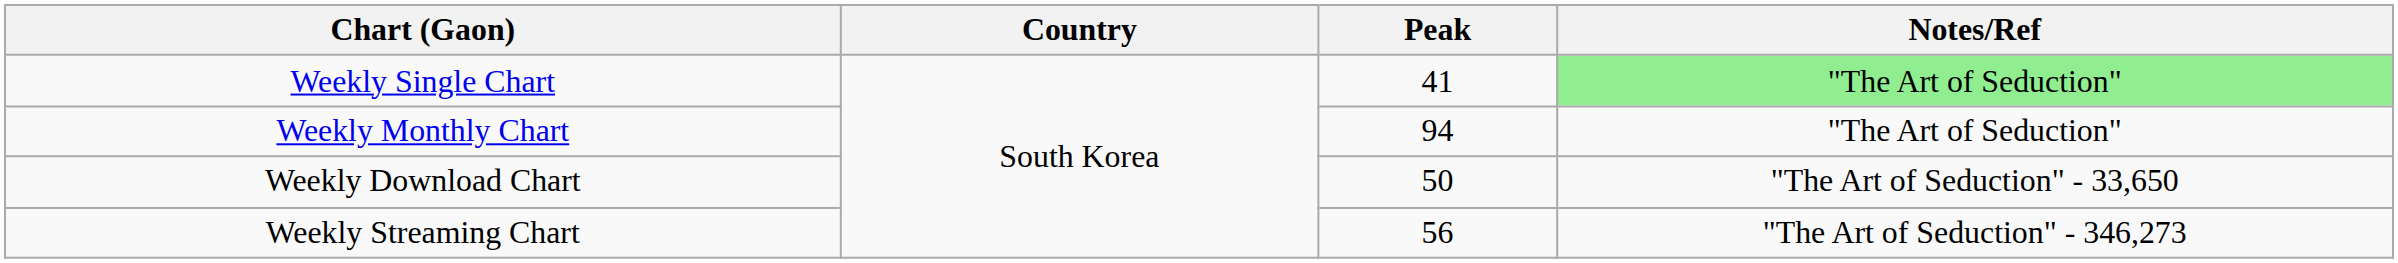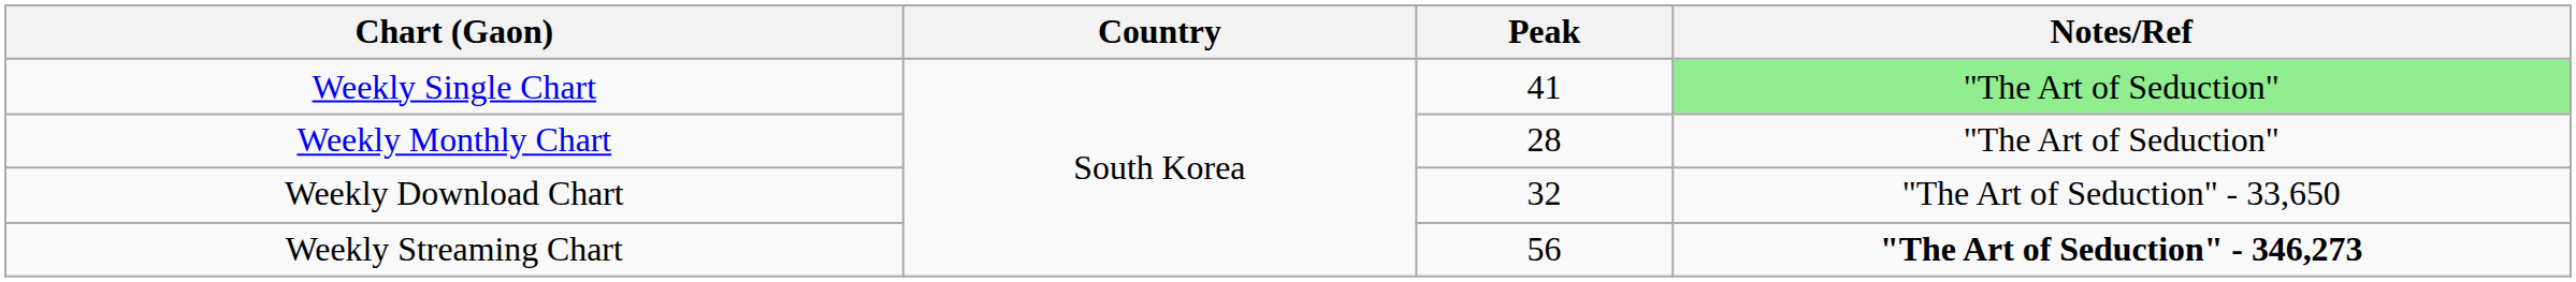Weekly Monthly Chart | Peak: 94 -> 28
Weekly Download Chart | Peak: 50 -> 32
Weekly Streaming Chart | Notes/Ref: normal -> bold
